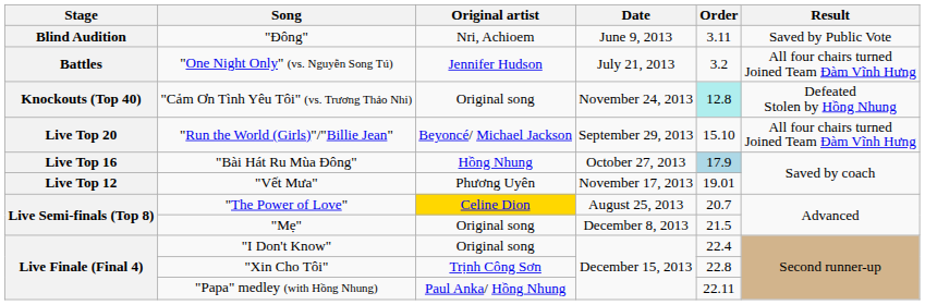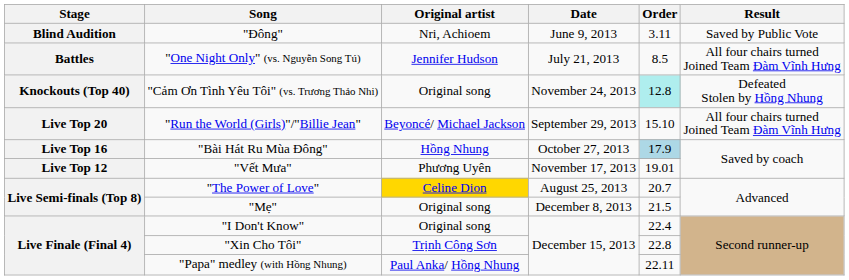"One Night Only" (vs. Nguyễn Song Tú) | Order: 3.2 -> 8.5
